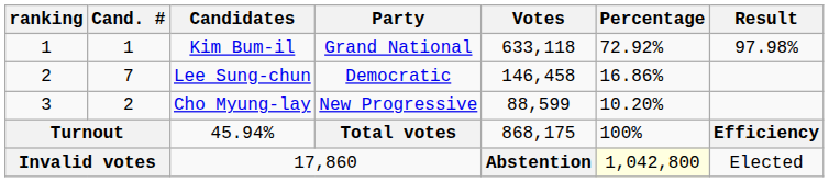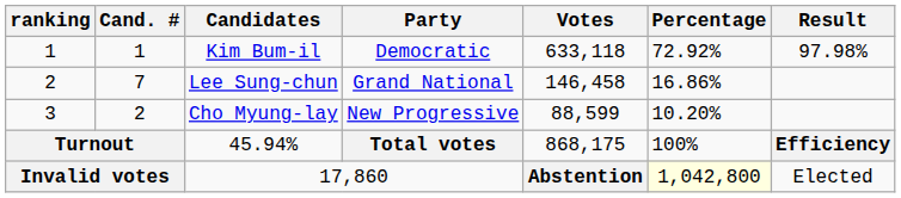Kim Bum-il | Party: Grand National -> Democratic
Lee Sung-chun | Party: Democratic -> Grand National
